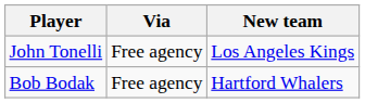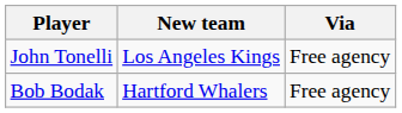columns swapped: New team <-> Via
